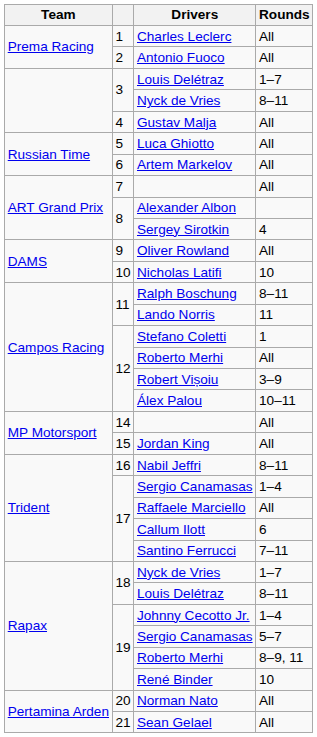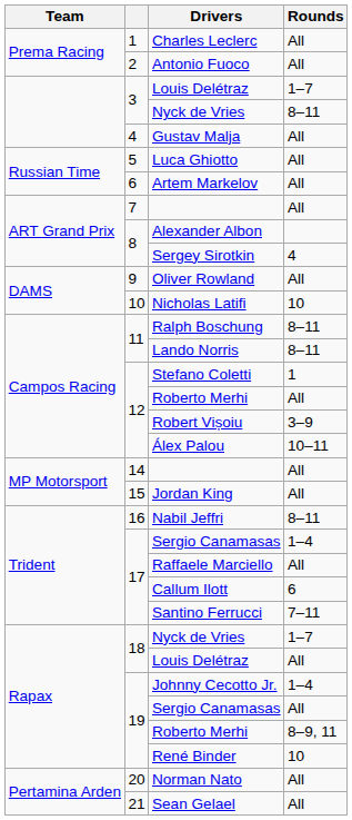Lando Norris | Rounds: 11 -> 8–11
18 / Louis Delétraz | Rounds: 8–11 -> All
19 / Sergio Canamasas | Rounds: 5–7 -> All
